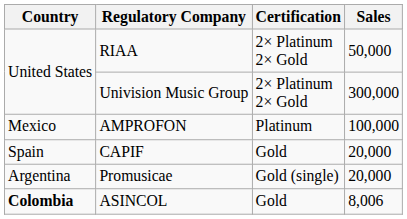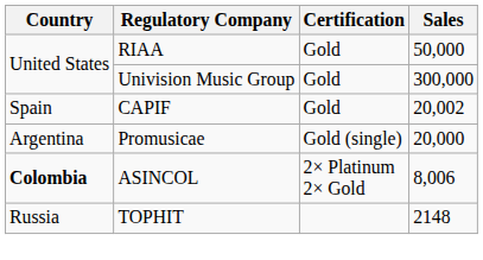RIAA | Certification: 2× Platinum 2× Gold -> Gold
Univision Music Group | Certification: 2× Platinum 2× Gold -> Gold
- row: Mexico | AMPROFON | Platinum | 100,000
CAPIF | Sales: 20,000 -> 20,002
ASINCOL | Certification: Gold -> 2× Platinum 2× Gold
+ row: Russia | TOPHIT | 2148
